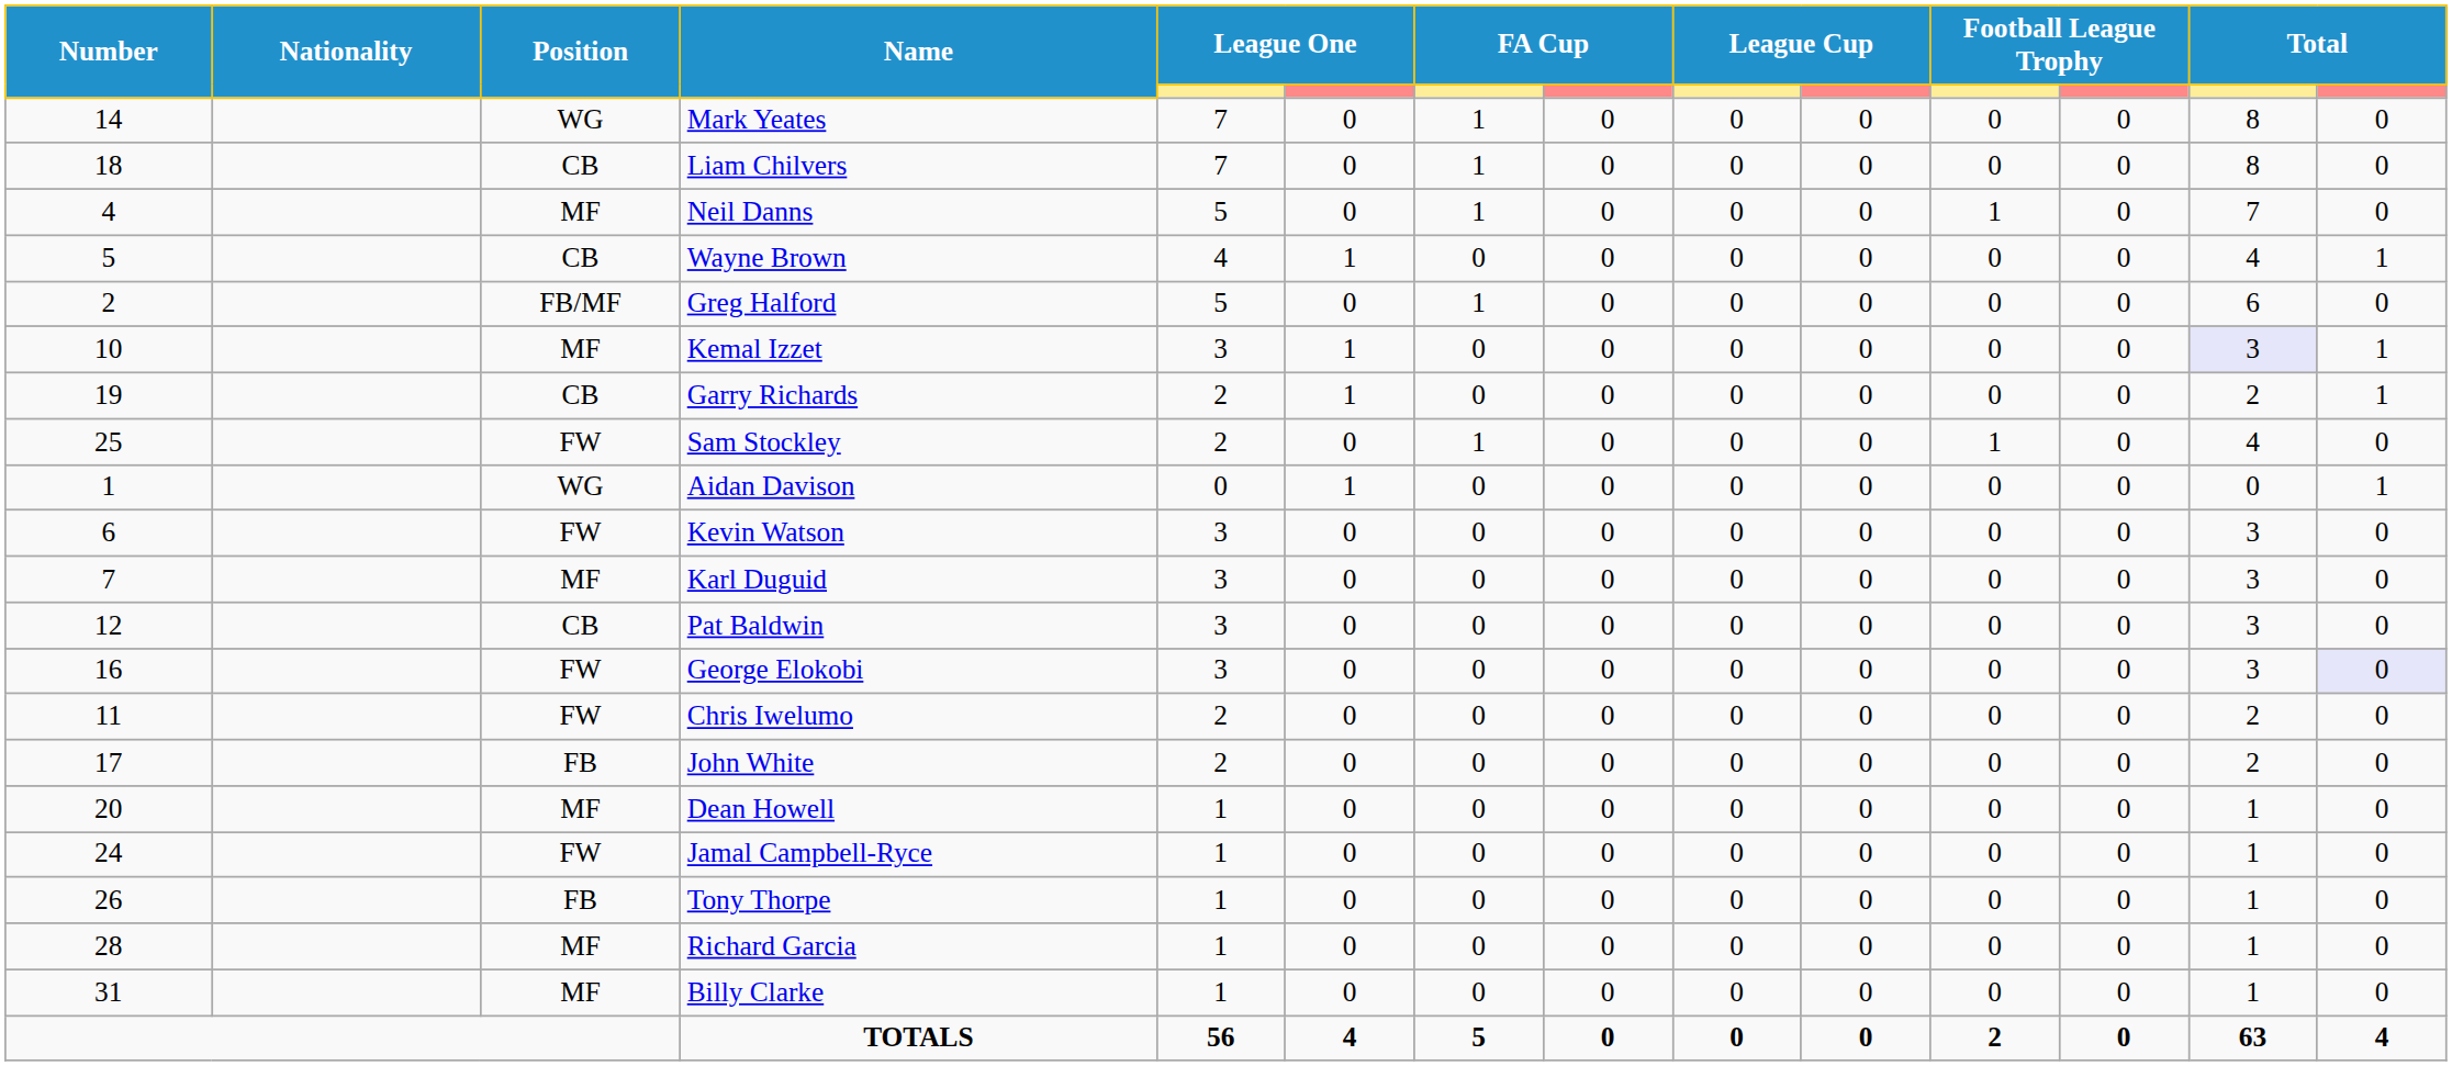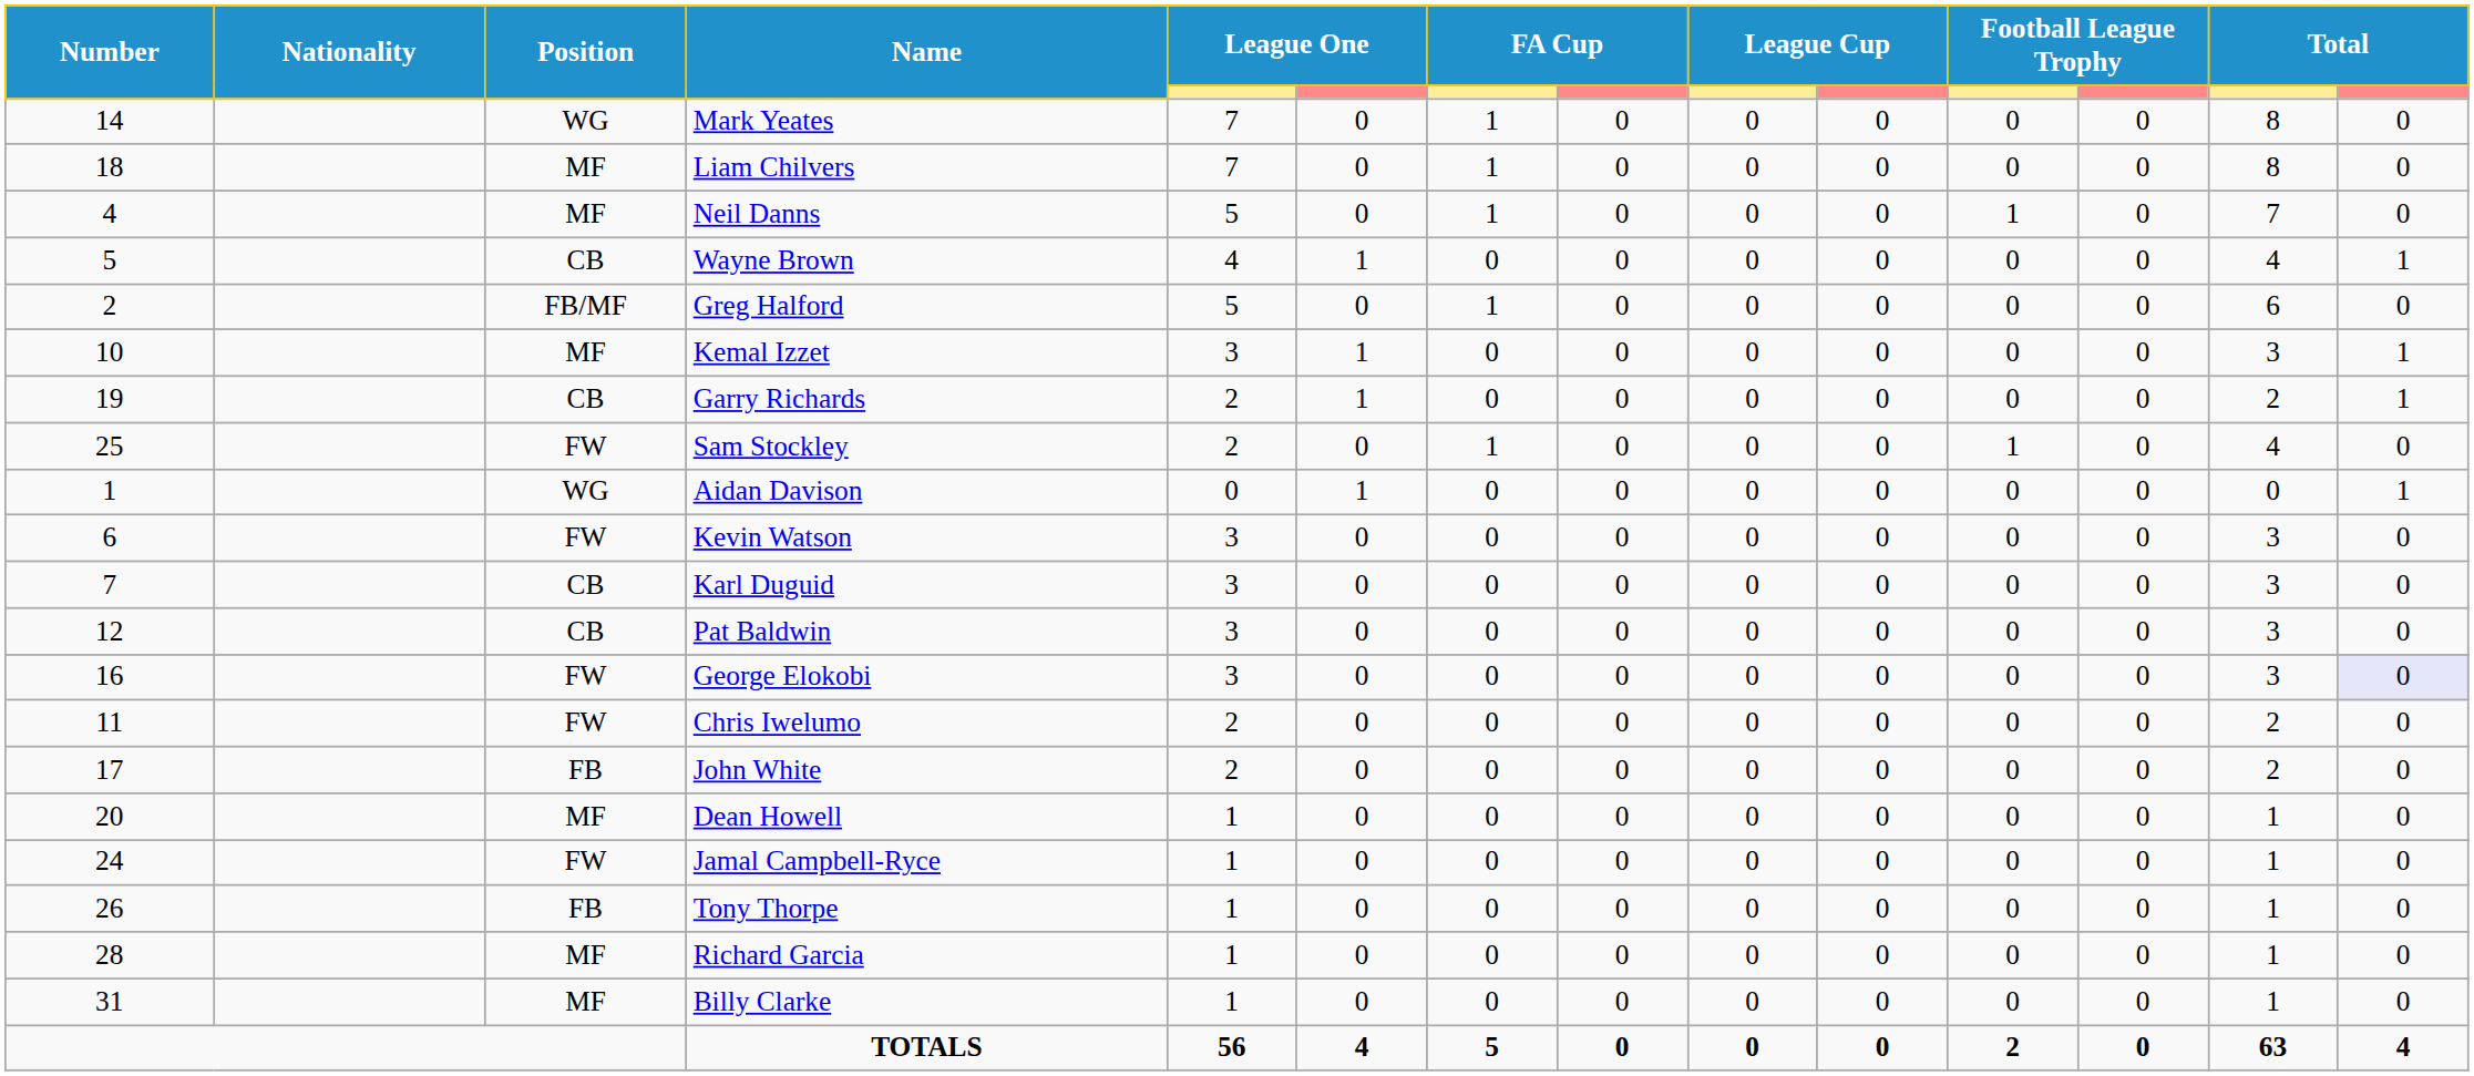Liam Chilvers | Position: CB -> MF
Kemal Izzet | column 13: lavender background -> no background
Karl Duguid | Position: MF -> CB
